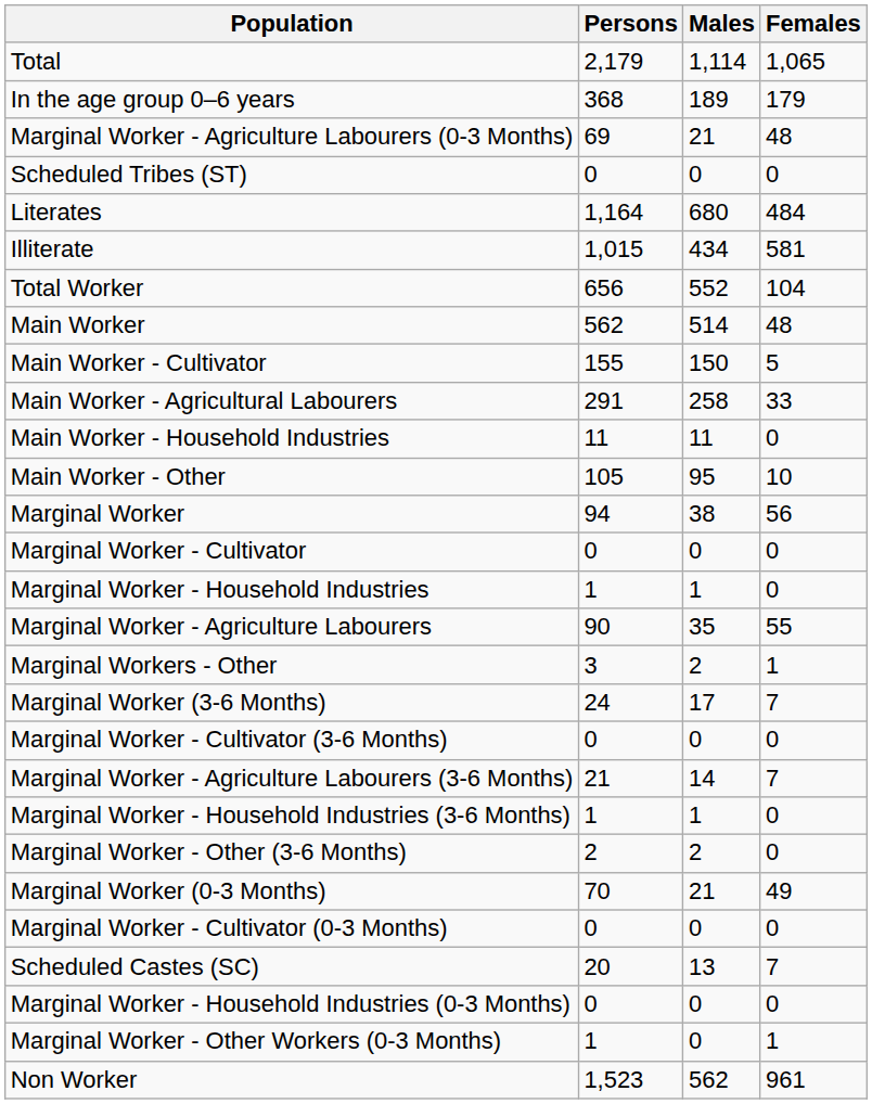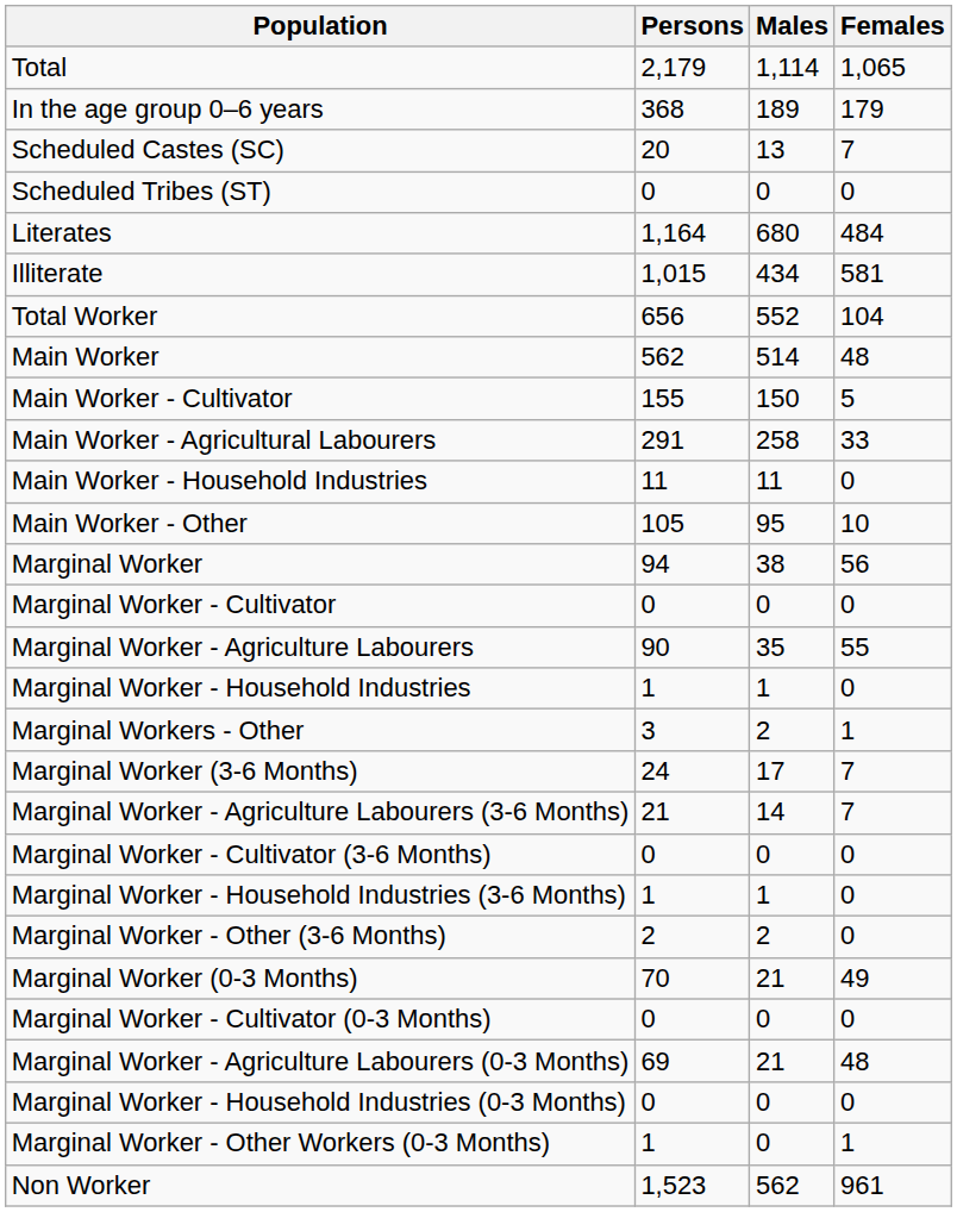rows swapped: Scheduled Castes (SC) <-> Marginal Worker - Agriculture Labourers (0-3 Months)
rows swapped: Marginal Worker - Agriculture Labourers <-> Marginal Worker - Household Industries
rows swapped: Marginal Worker - Cultivator (3-6 Months) <-> Marginal Worker - Agriculture Labourers (3-6 Months)
